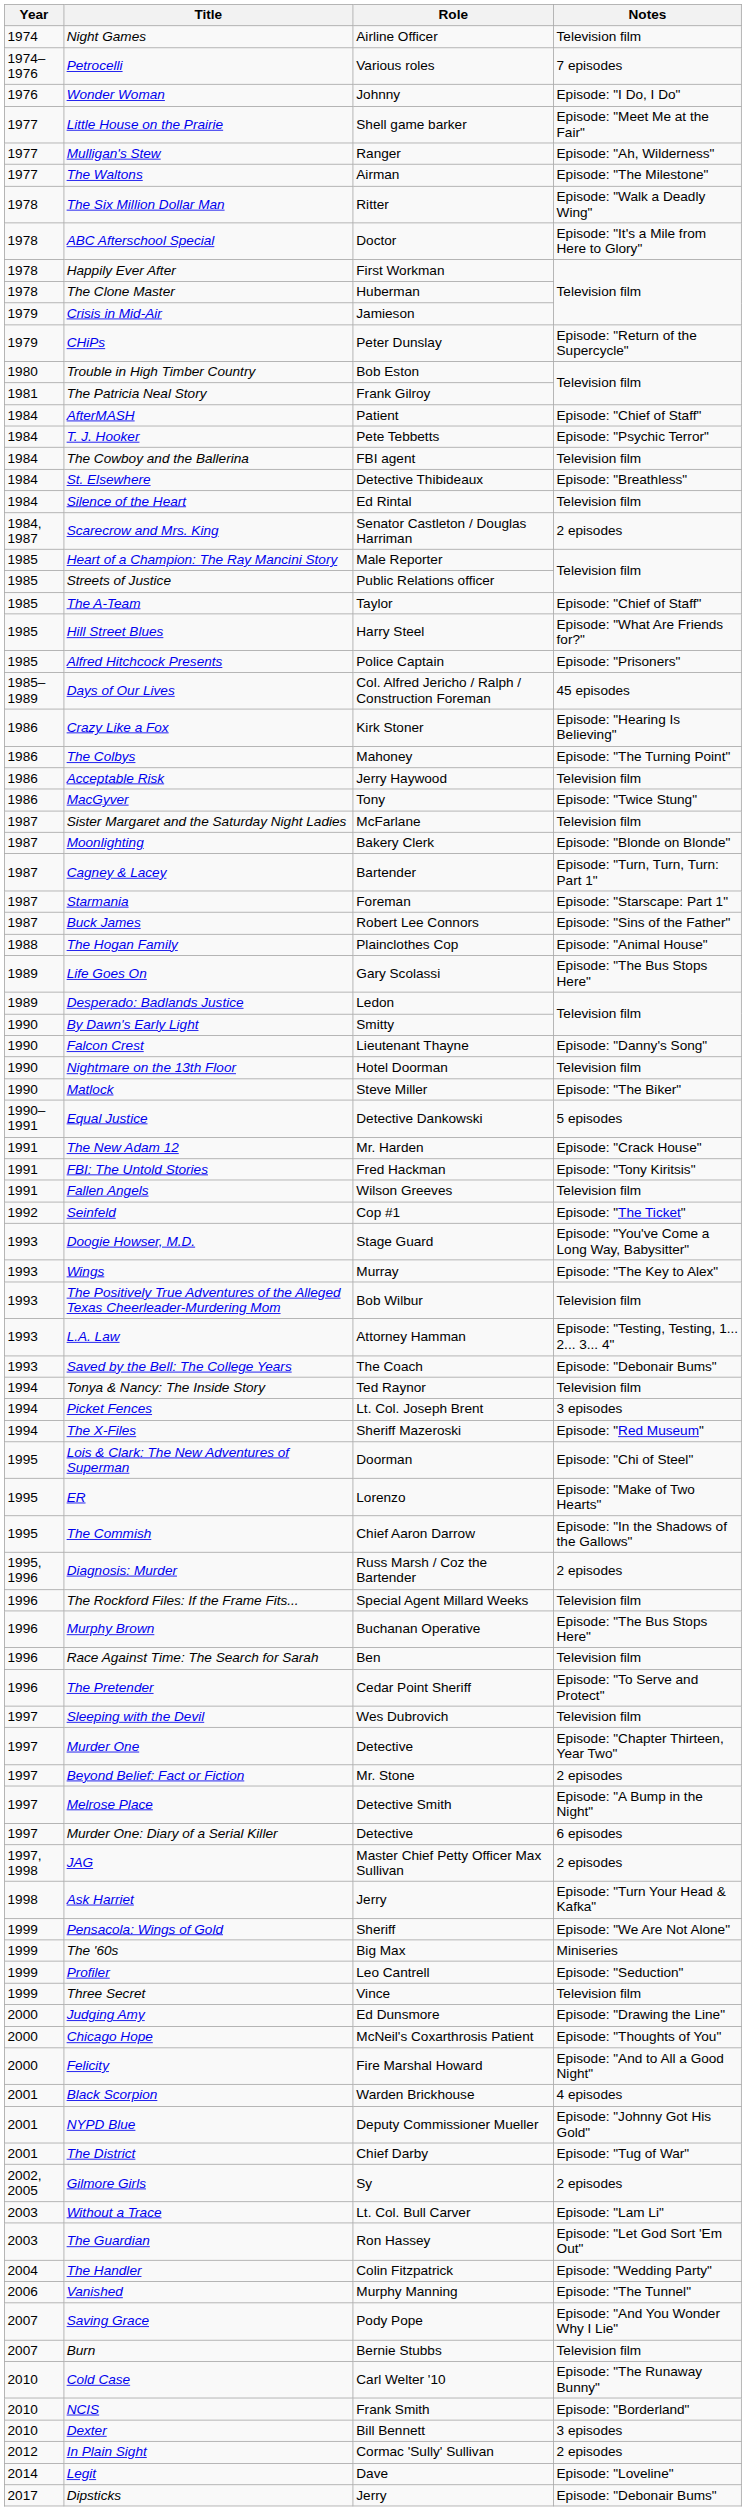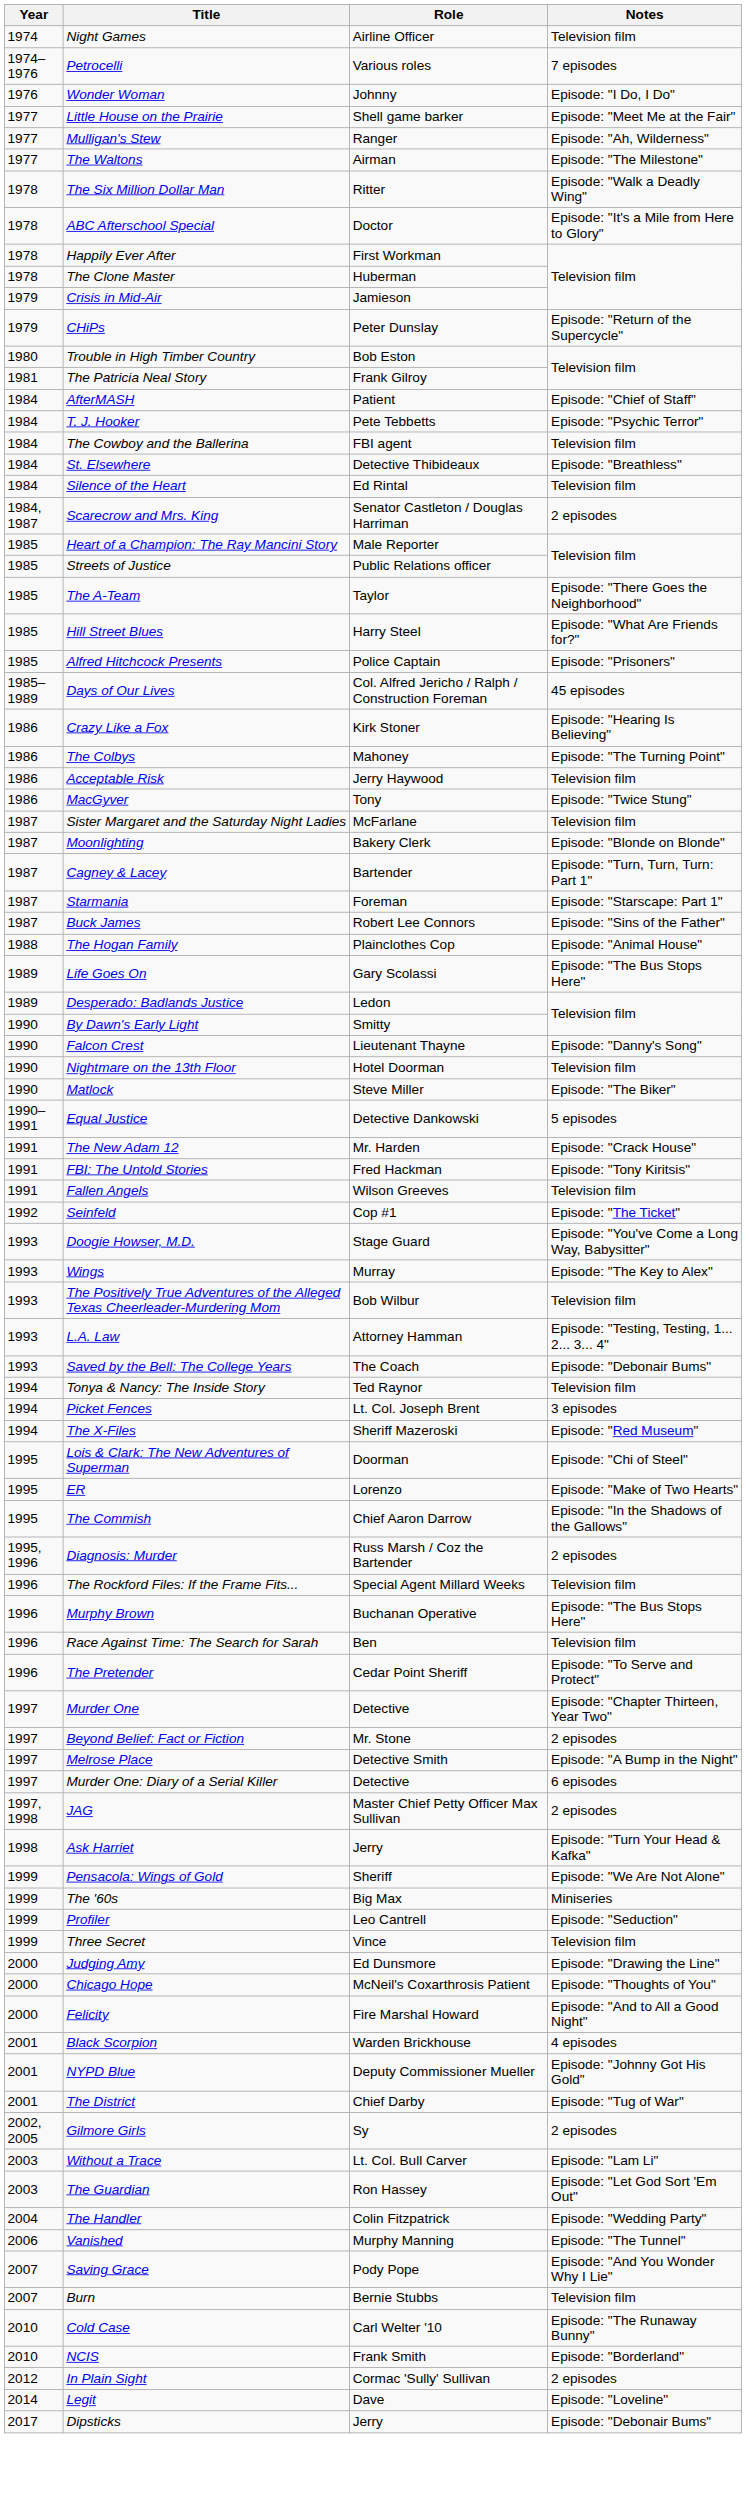The A-Team | Notes: Episode: "Chief of Staff" -> Episode: "There Goes the Neighborhood"
- row: 1997 | Sleeping with the Devil | Wes Dubrovich | Television film
- row: 2010 | Dexter | Bill Bennett | 3 episodes
